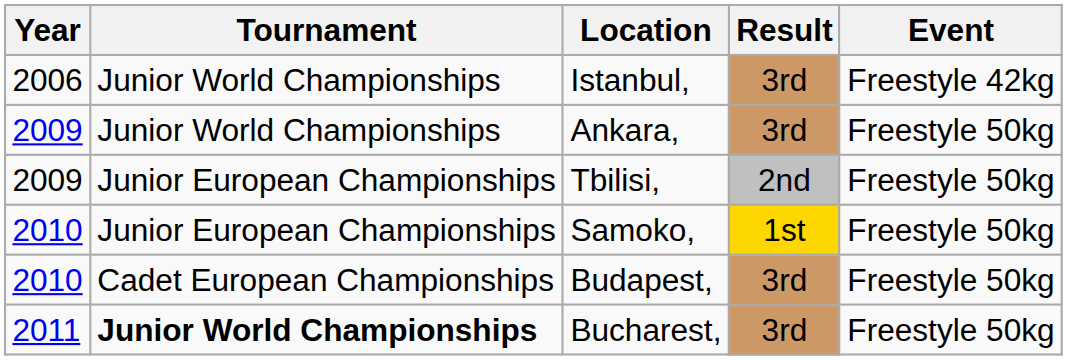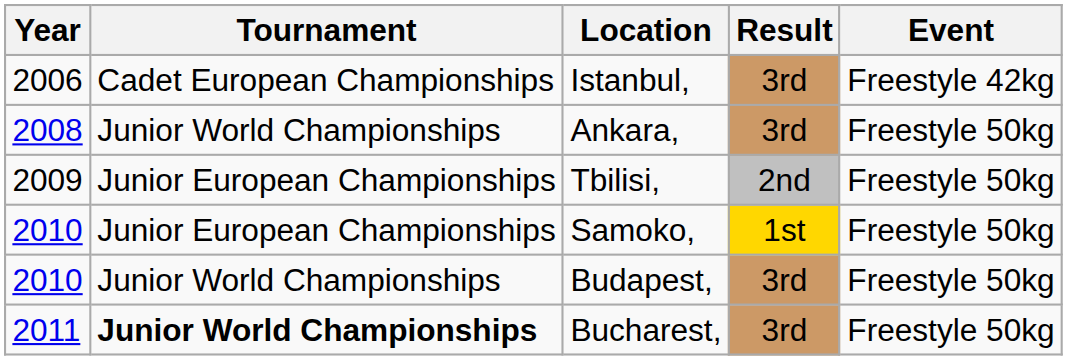Istanbul, | Tournament: Junior World Championships -> Cadet European Championships
Ankara, | Year: 2009 -> 2008
Budapest, | Tournament: Cadet European Championships -> Junior World Championships
